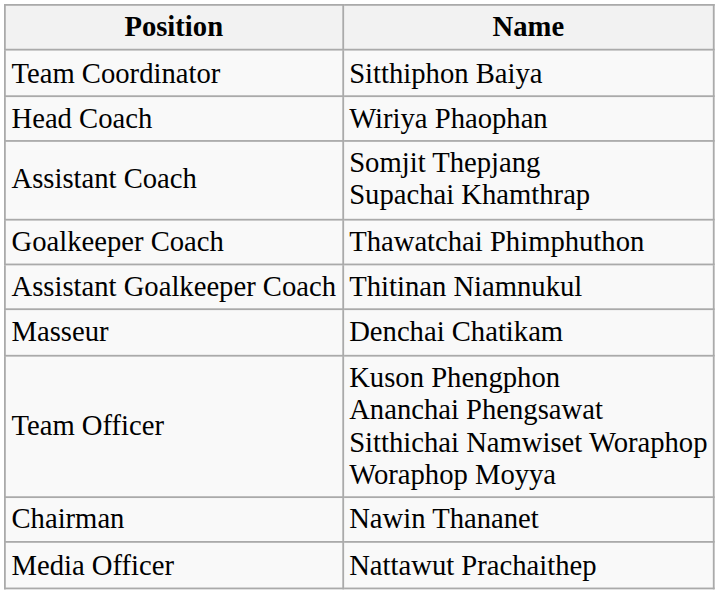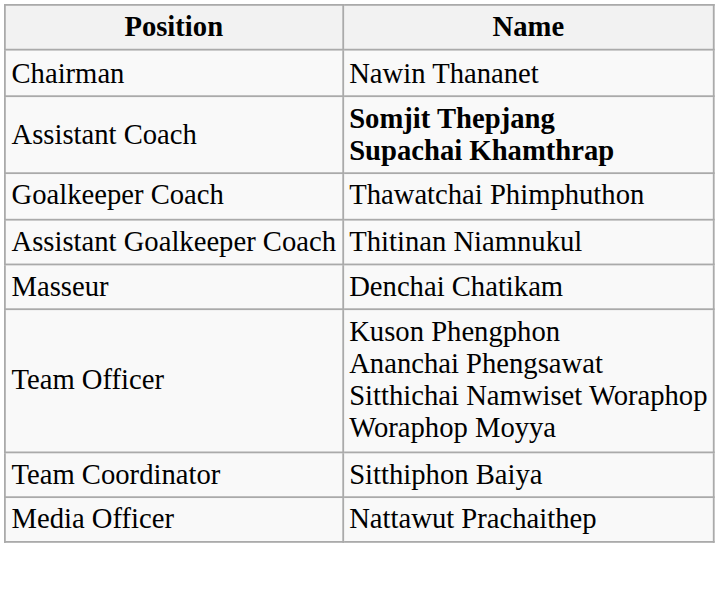rows swapped: Chairman <-> Team Coordinator
- row: Head Coach | Wiriya Phaophan
Assistant Coach | Name: normal -> bold
